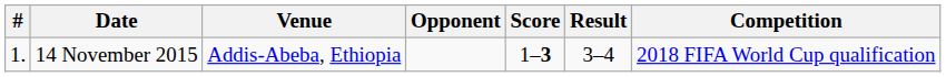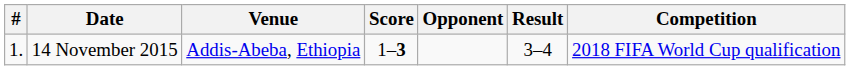columns swapped: Opponent <-> Score
